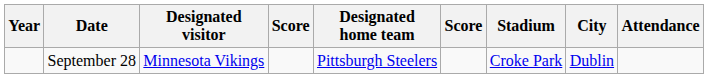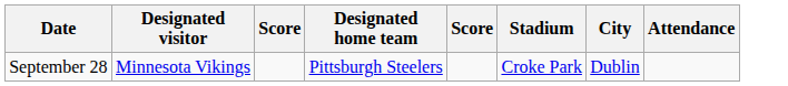- column: Year
